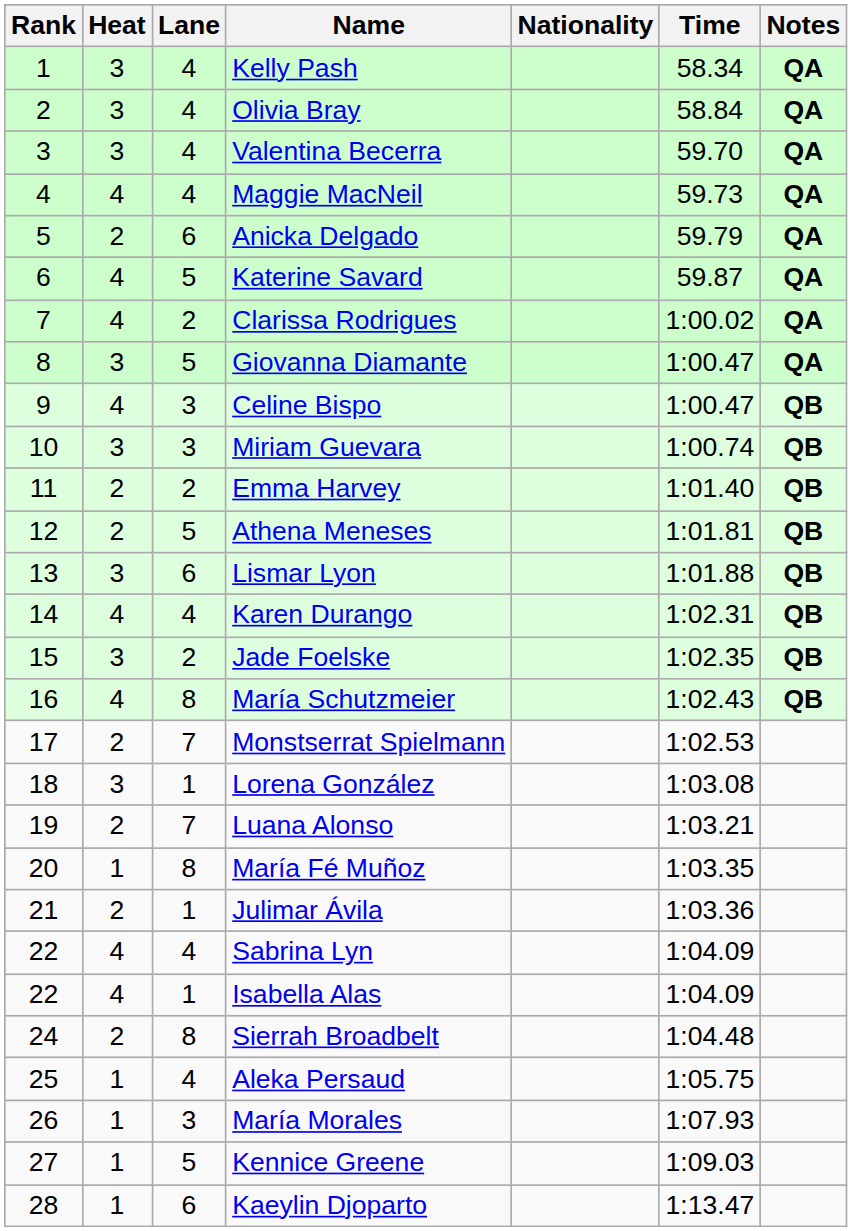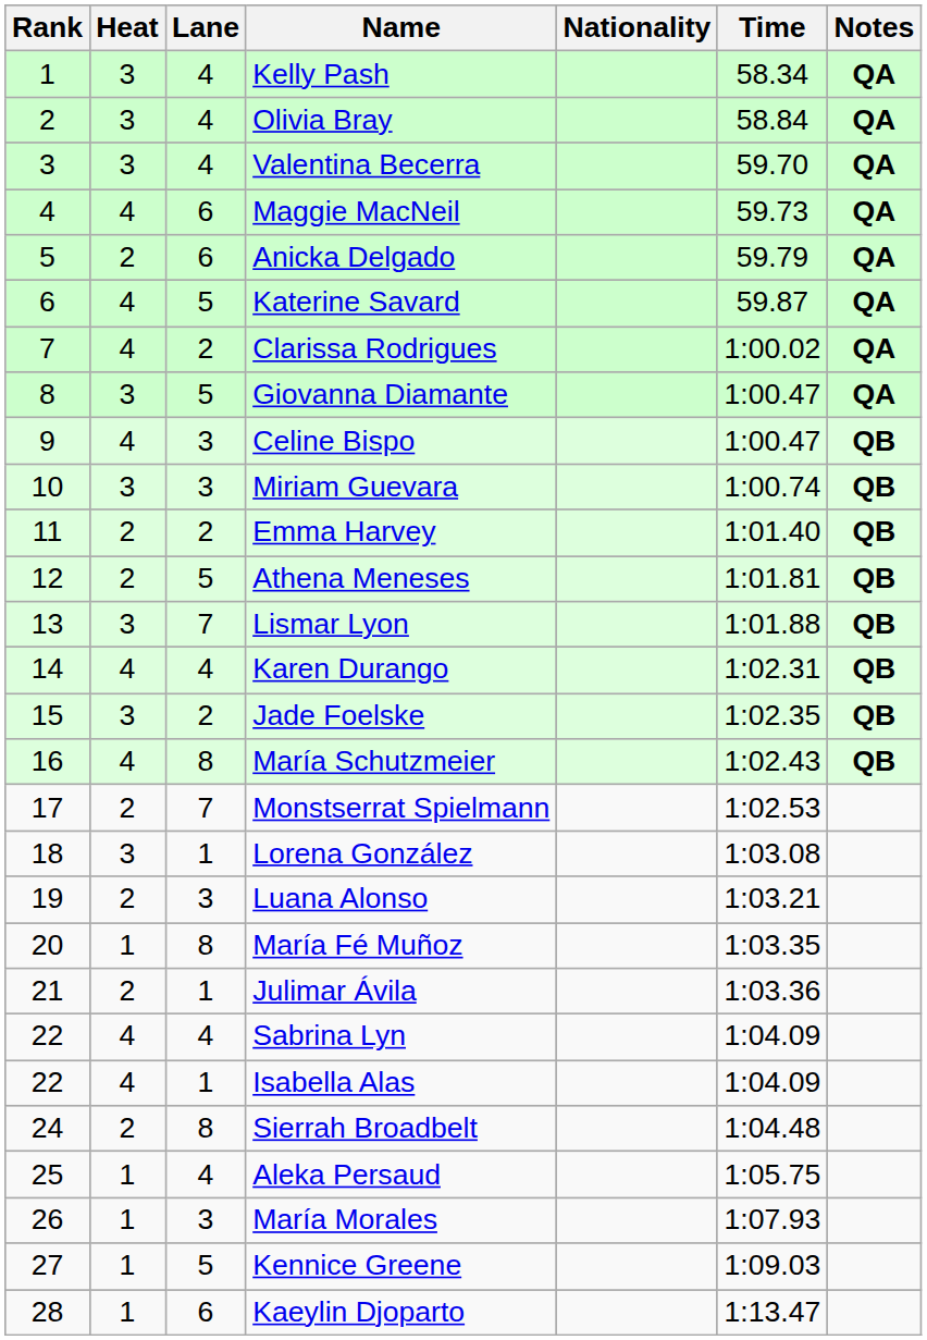Maggie MacNeil | Lane: 4 -> 6
Lismar Lyon | Lane: 6 -> 7
Luana Alonso | Lane: 7 -> 3
